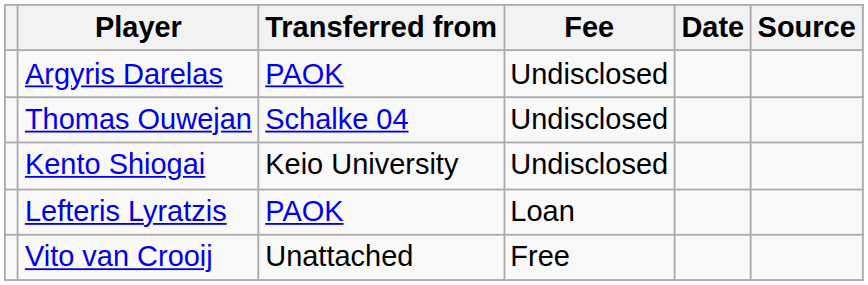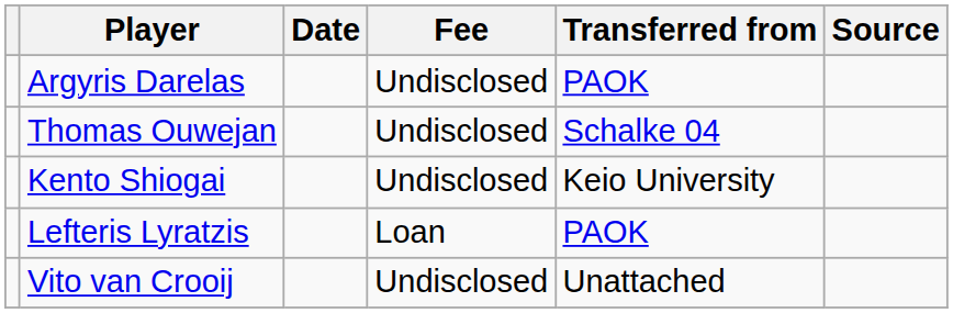columns swapped: Transferred from <-> Date
Vito van Crooij | Fee: Free -> Undisclosed
